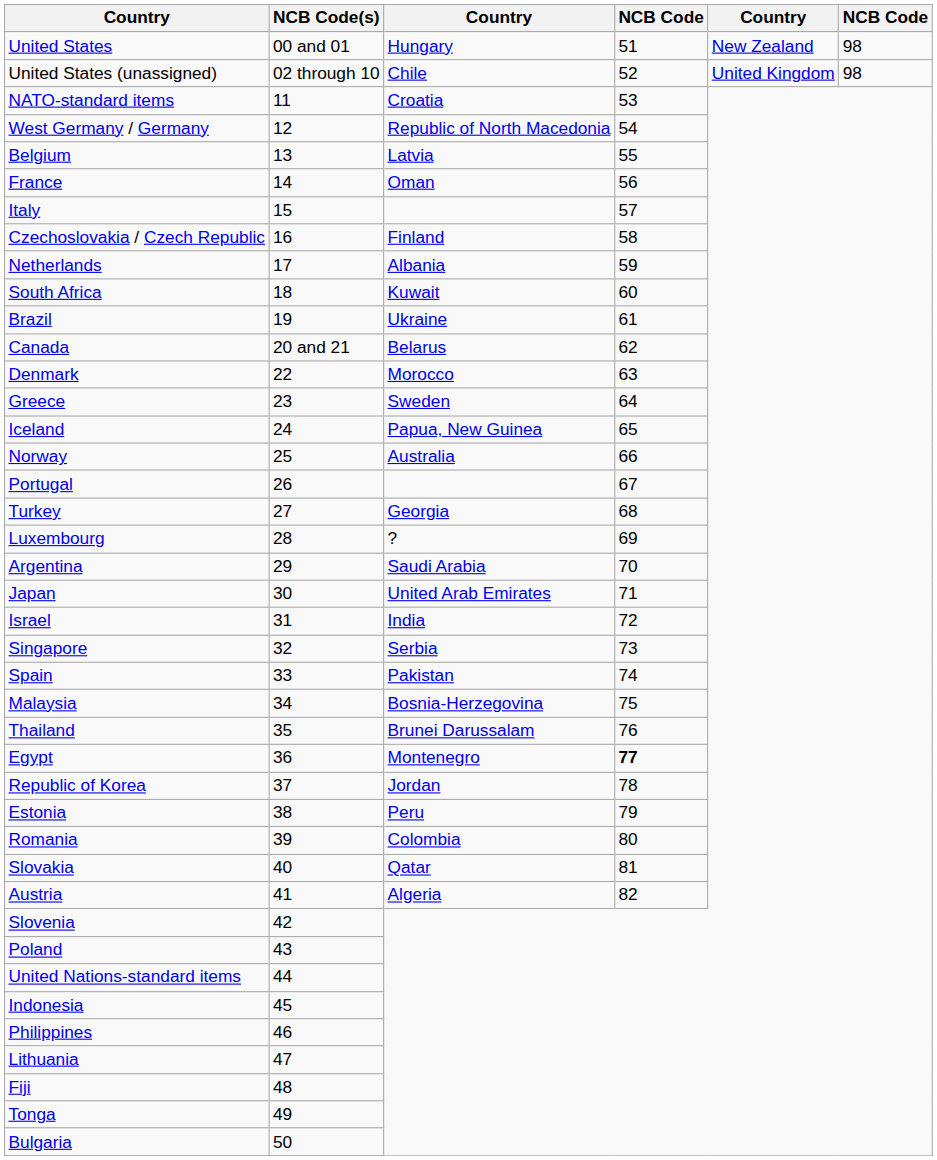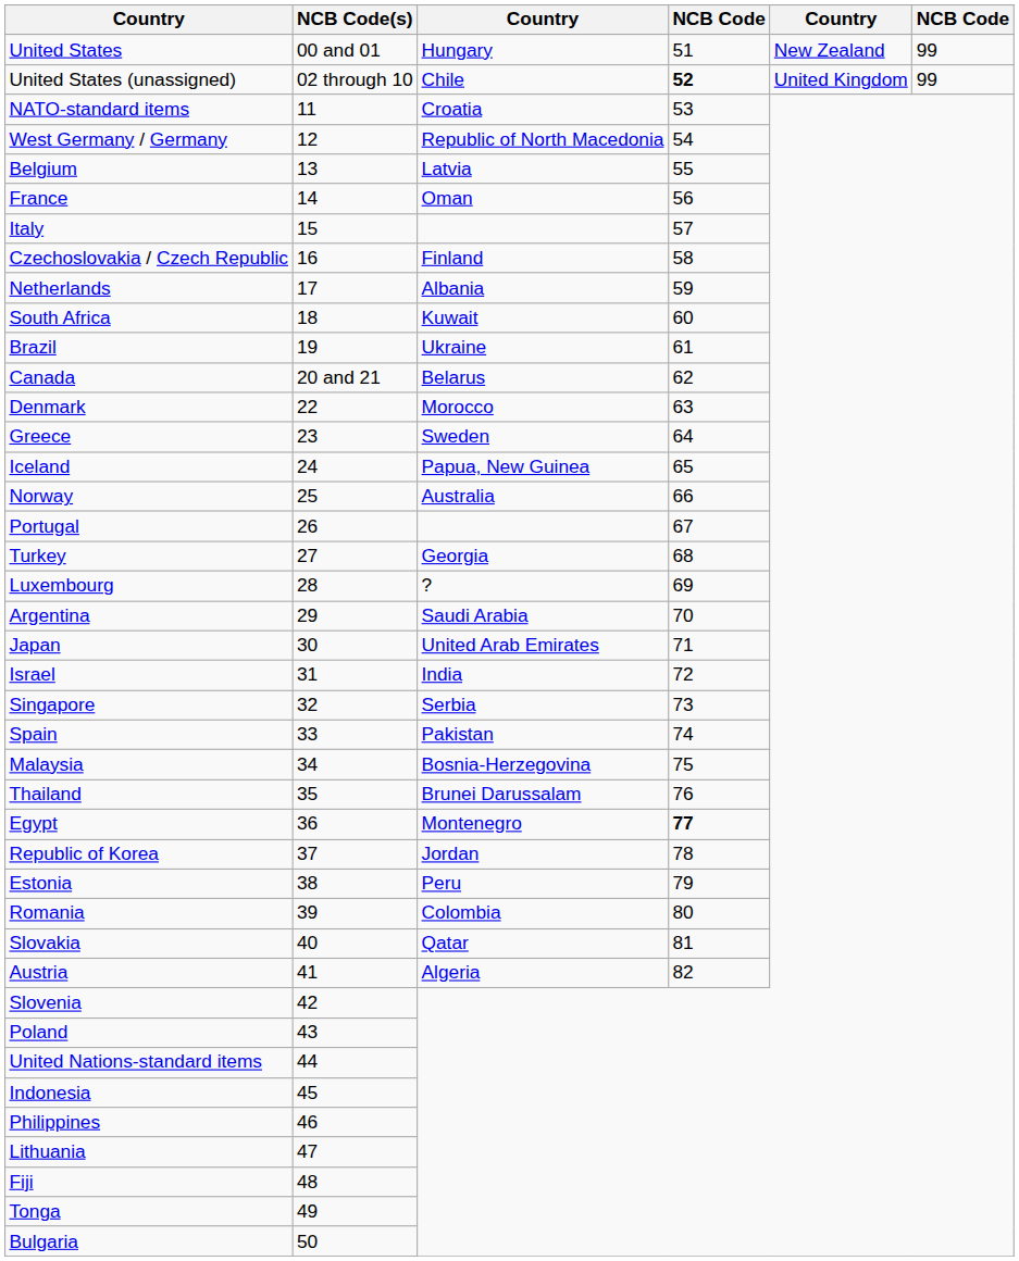United States | column 6: 98 -> 99
United States (unassigned) | column 4: normal -> bold
United States (unassigned) | column 6: 98 -> 99
